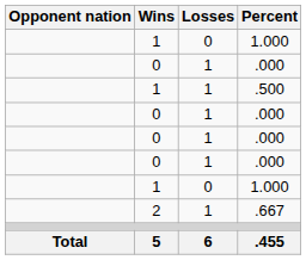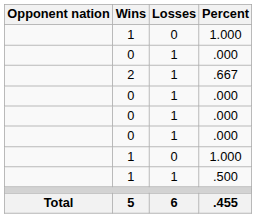rows swapped: .667 <-> .500
